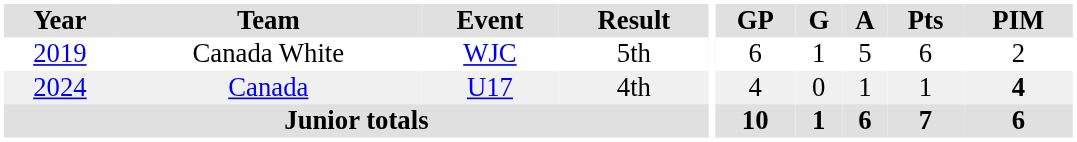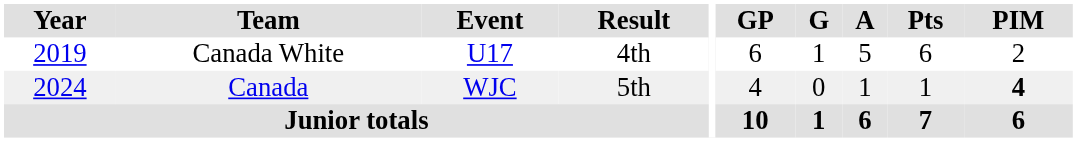Canada White | Event: WJC -> U17
Canada White | Result: 5th -> 4th
Canada | Event: U17 -> WJC
Canada | Result: 4th -> 5th
